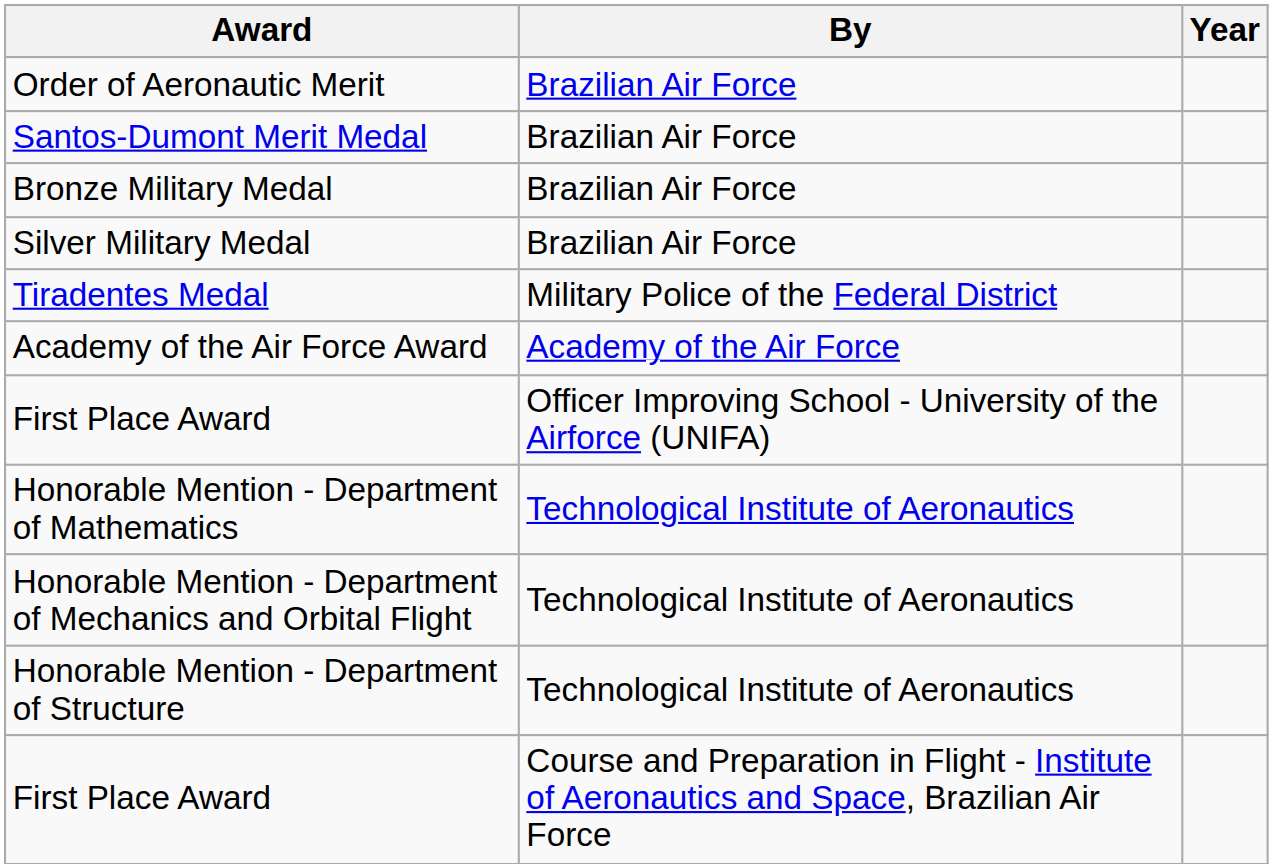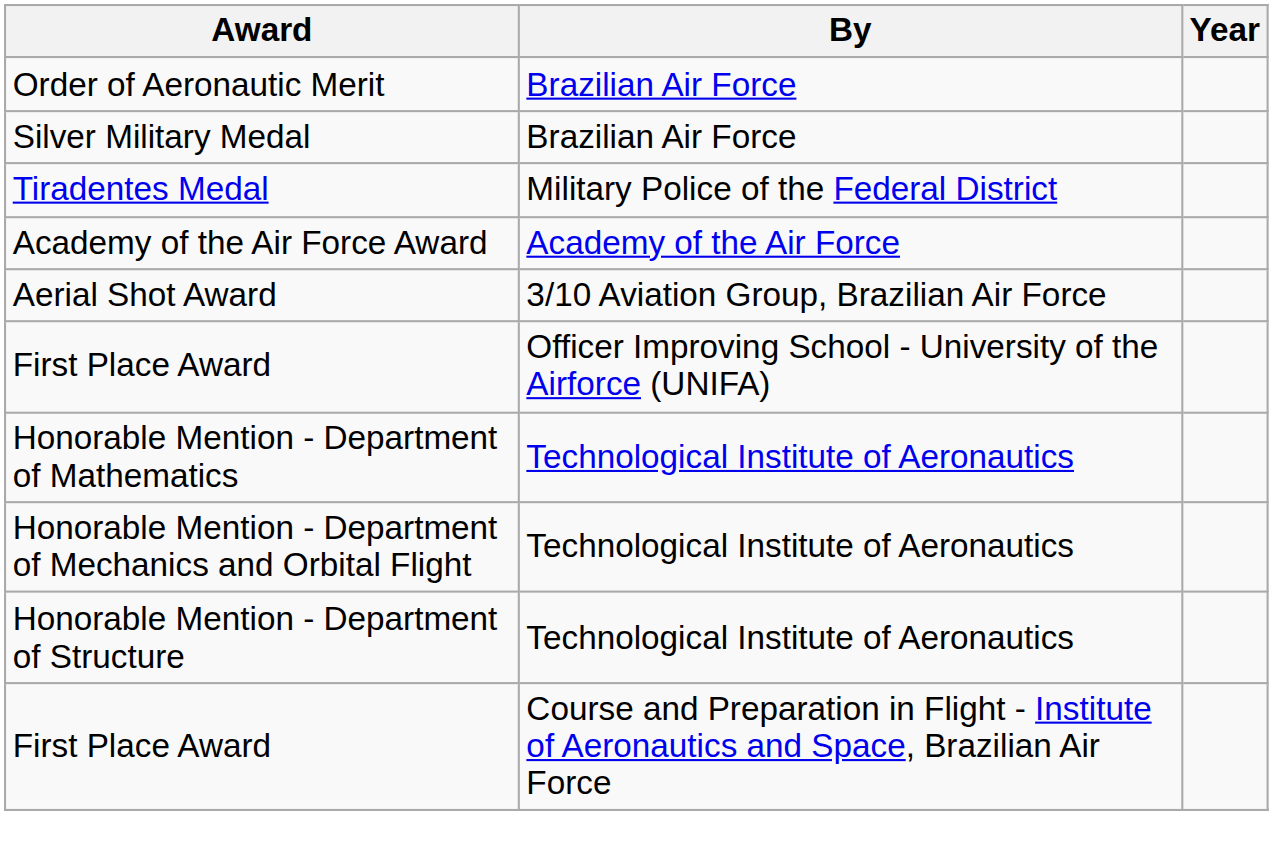- row: Santos-Dumont Merit Medal | Brazilian Air Force
- row: Bronze Military Medal | Brazilian Air Force
+ row: Aerial Shot Award | 3/10 Aviation Group, Brazilian Air Force
